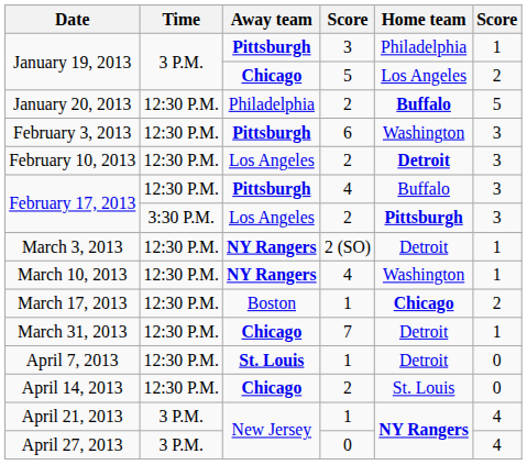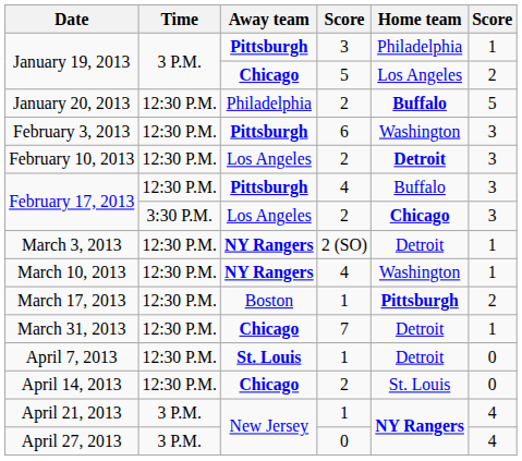February 17, 2013 / 2 | Home team: Pittsburgh -> Chicago
March 17, 2013 | Home team: Chicago -> Pittsburgh
